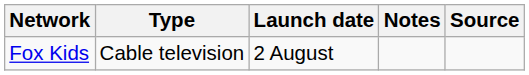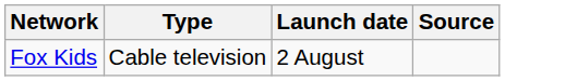- column: Notes
